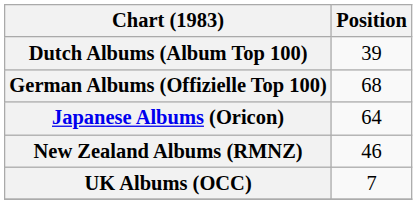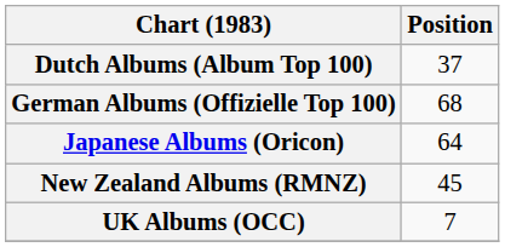Dutch Albums (Album Top 100) | Position: 39 -> 37
New Zealand Albums (RMNZ) | Position: 46 -> 45
